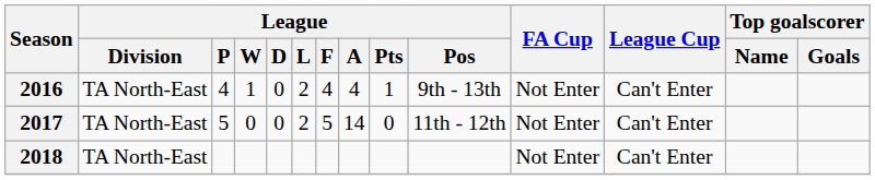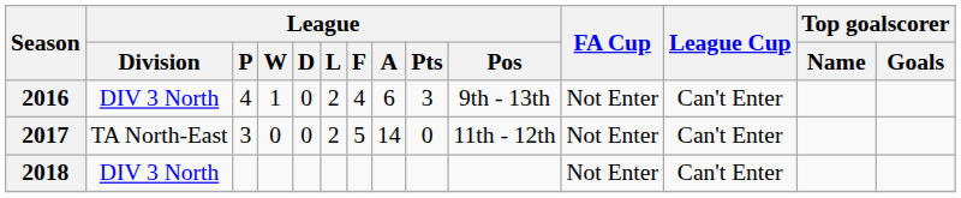2016 | League / Division: TA North-East -> DIV 3 North
2016 | League / A: 4 -> 6
2016 | League / Pts: 1 -> 3
2017 | League / P: 5 -> 3
2018 | League / Division: TA North-East -> DIV 3 North
